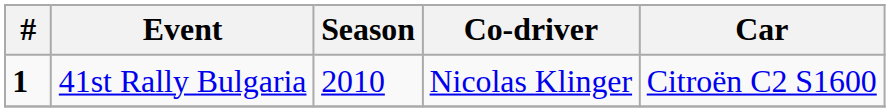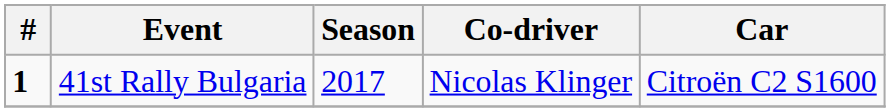41st Rally Bulgaria | Season: 2010 -> 2017
